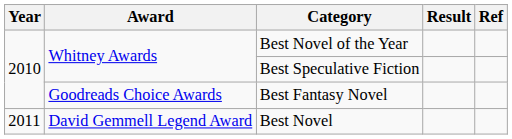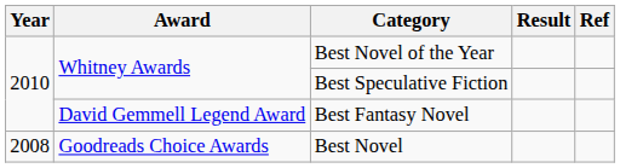Best Fantasy Novel | Award: Goodreads Choice Awards -> David Gemmell Legend Award
Best Novel | Year: 2011 -> 2008
Best Novel | Award: David Gemmell Legend Award -> Goodreads Choice Awards
